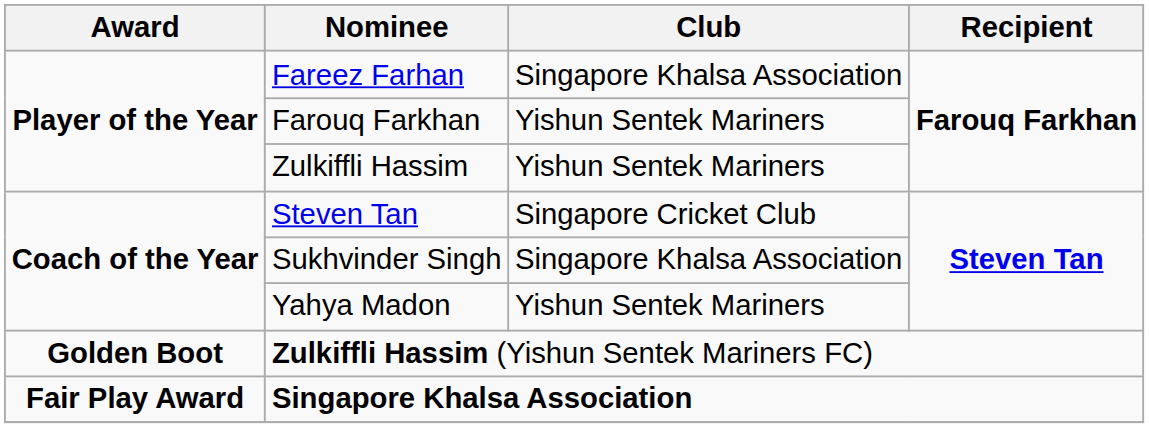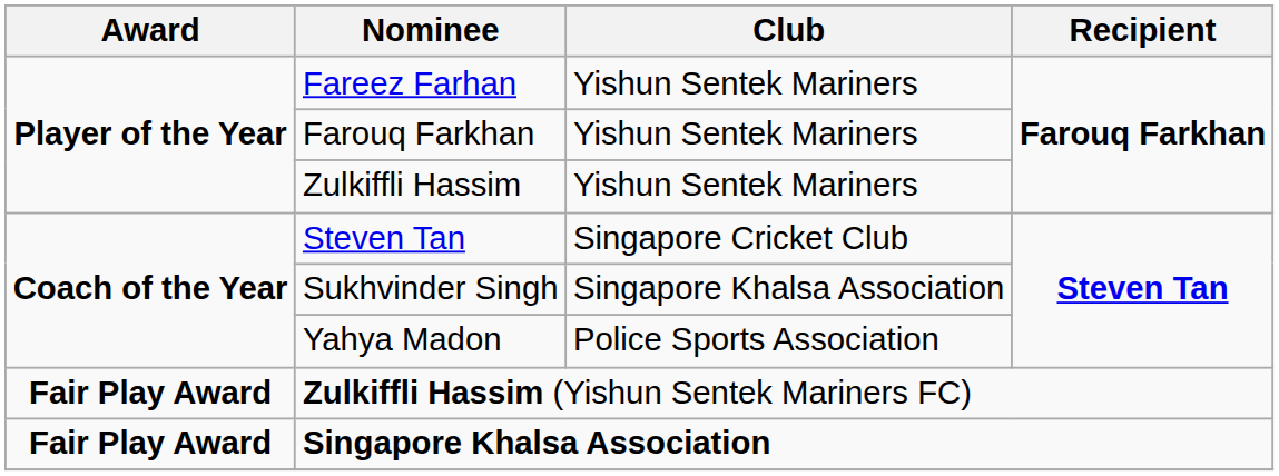Fareez Farhan | Club: Singapore Khalsa Association -> Yishun Sentek Mariners
Yahya Madon | Club: Yishun Sentek Mariners -> Police Sports Association
Zulkiffli Hassim (Yishun Sentek Mariners FC) | Award: Golden Boot -> Fair Play Award
